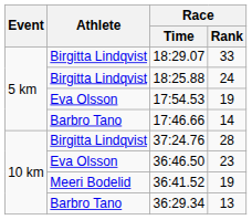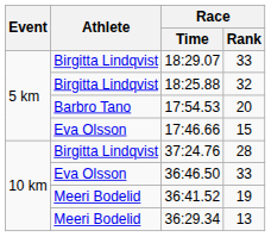18:25.88 | Race / Rank: 24 -> 32
17:54.53 | Athlete: Eva Olsson -> Barbro Tano
17:54.53 | Race / Rank: 19 -> 20
17:46.66 | Athlete: Barbro Tano -> Eva Olsson
17:46.66 | Race / Rank: 14 -> 15
36:46.50 | Race / Rank: 23 -> 33
36:29.34 | Athlete: Barbro Tano -> Meeri Bodelid
